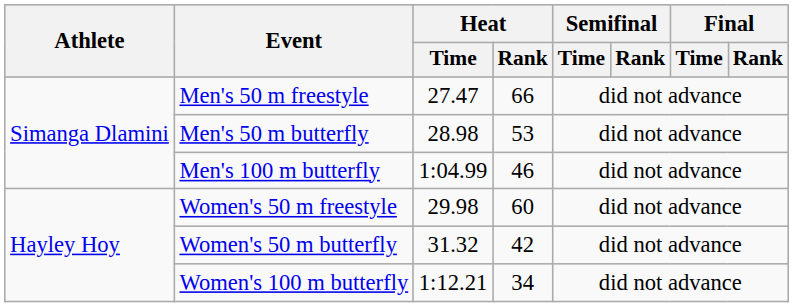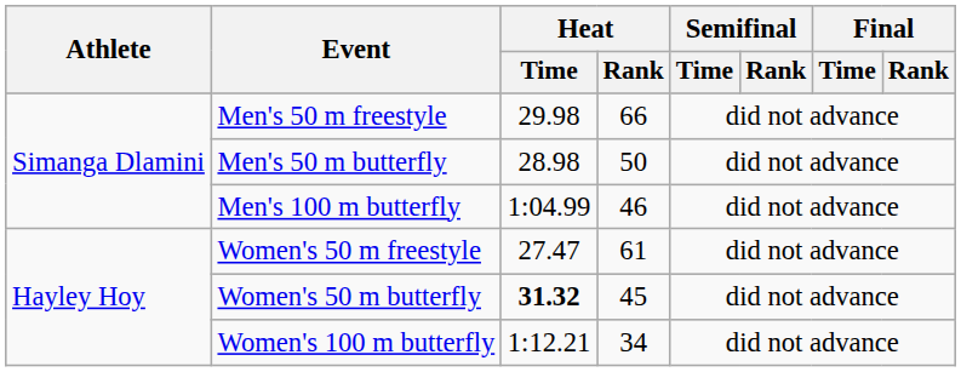Men's 50 m freestyle | Heat / Time: 27.47 -> 29.98
Men's 50 m butterfly | Heat / Rank: 53 -> 50
Women's 50 m freestyle | Heat / Time: 29.98 -> 27.47
Women's 50 m freestyle | Heat / Rank: 60 -> 61
Women's 50 m butterfly | Heat / Time: normal -> bold
Women's 50 m butterfly | Heat / Rank: 42 -> 45
